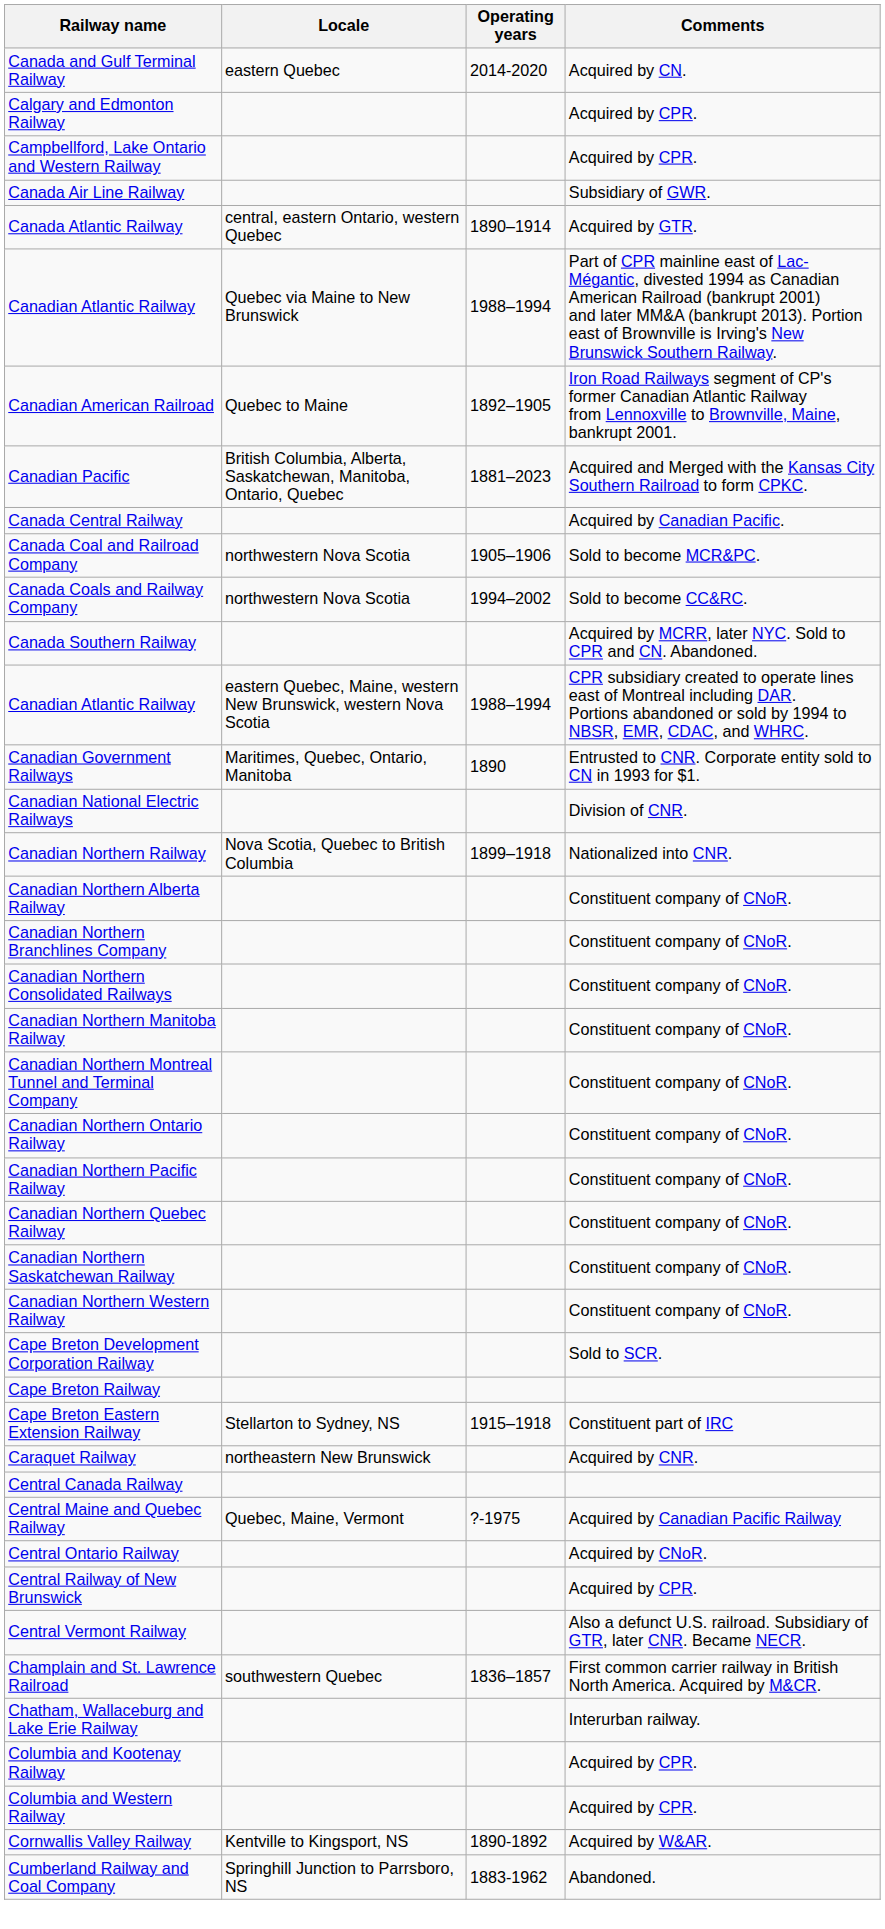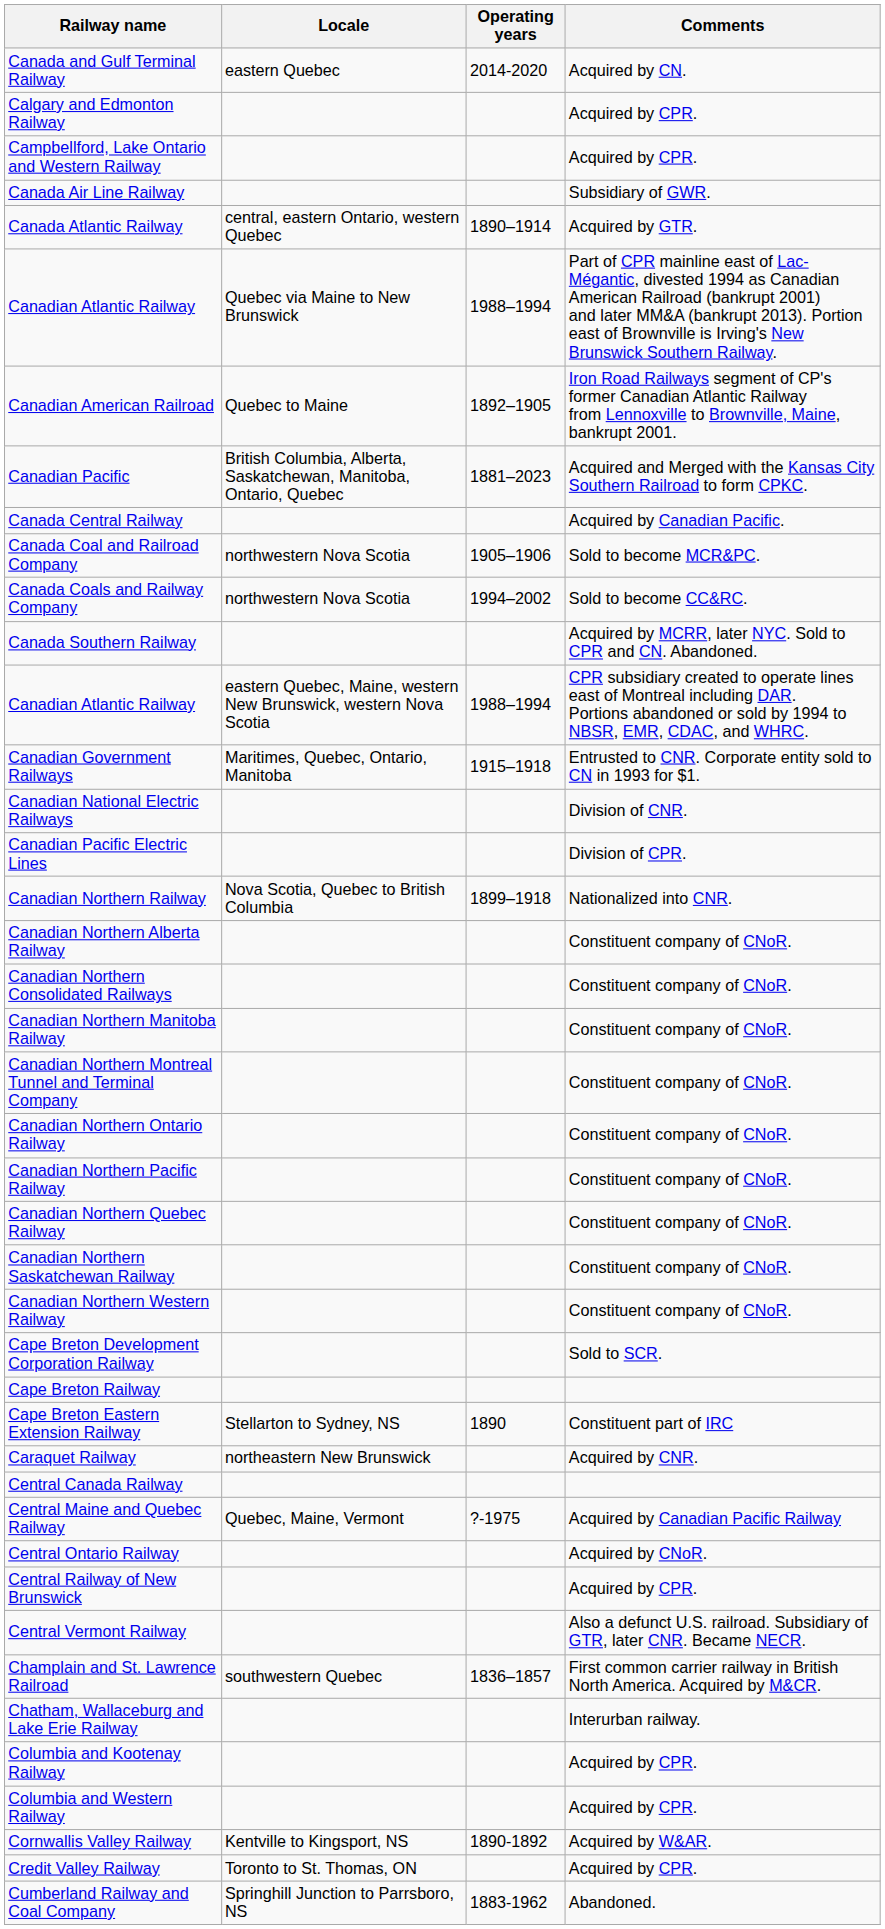Canadian Government Railways | Operating years: 1890 -> 1915–1918
+ row: Canadian Pacific Electric Lines | Division of CPR.
- row: Canadian Northern Branchlines Company | Constituent company of CNoR.
Cape Breton Eastern Extension Railway | Operating years: 1915–1918 -> 1890
+ row: Credit Valley Railway | Toronto to St. Thomas, ON | Acquired by CPR.
